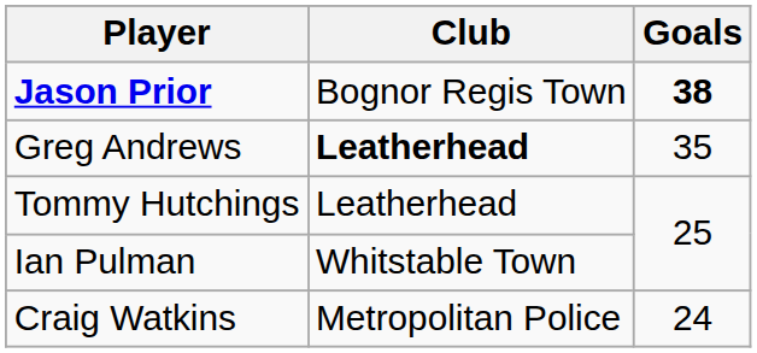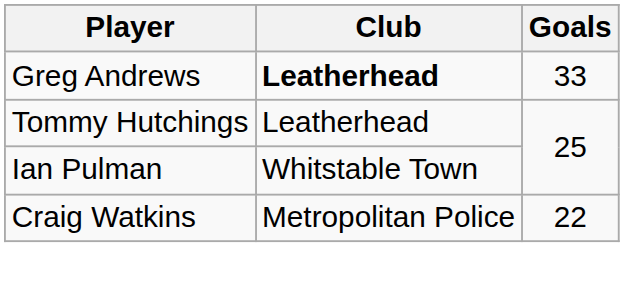- row: Jason Prior | Bognor Regis Town | 38
Greg Andrews | Goals: 35 -> 33
Craig Watkins | Goals: 24 -> 22
